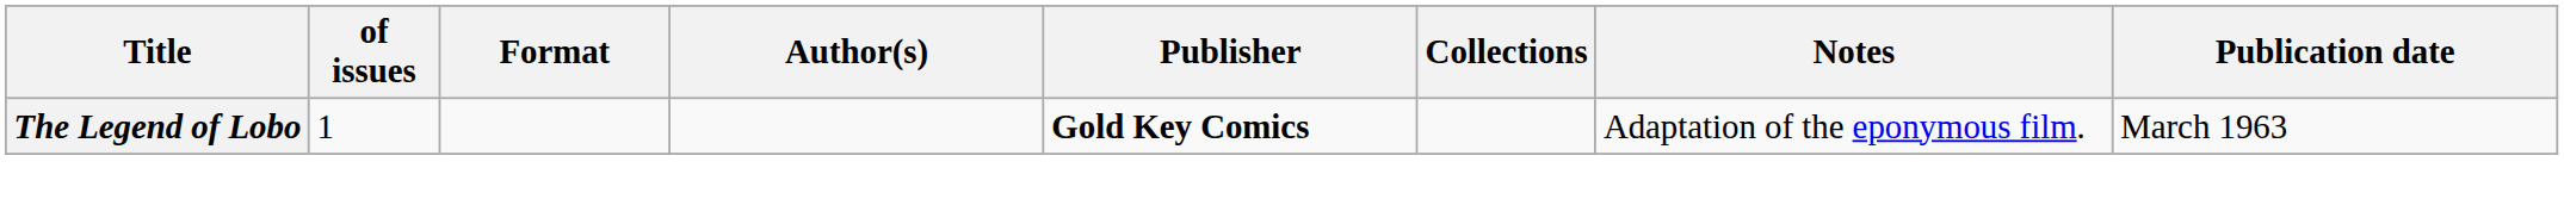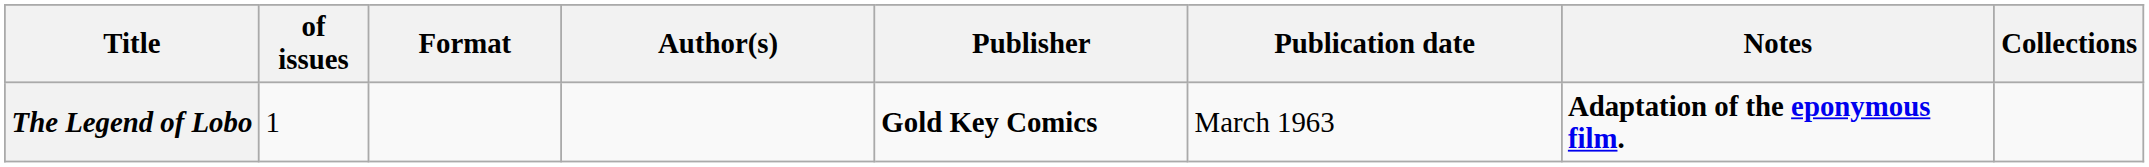columns swapped: Publication date <-> Collections
The Legend of Lobo | Notes: normal -> bold
